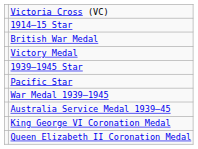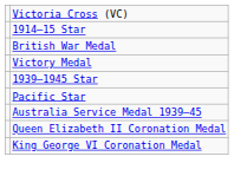- row: War Medal 1939–1945
rows swapped: King George VI Coronation Medal <-> Queen Elizabeth II Coronation Medal
